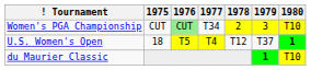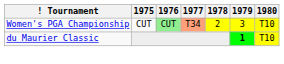Women's PGA Championship | 1977: no background -> lightsalmon background
- row: U.S. Women's Open | 18 | T5 | T4 | T12 | T37 | 1
